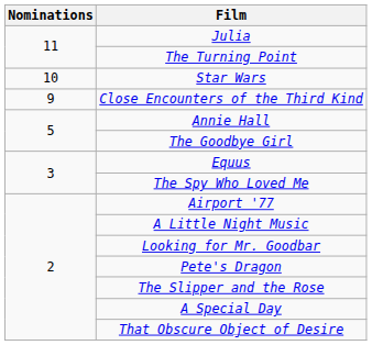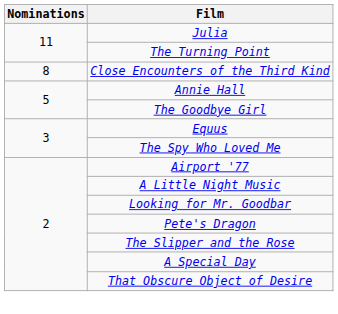- row: 10 | Star Wars
Close Encounters of the Third Kind | Nominations: 9 -> 8
